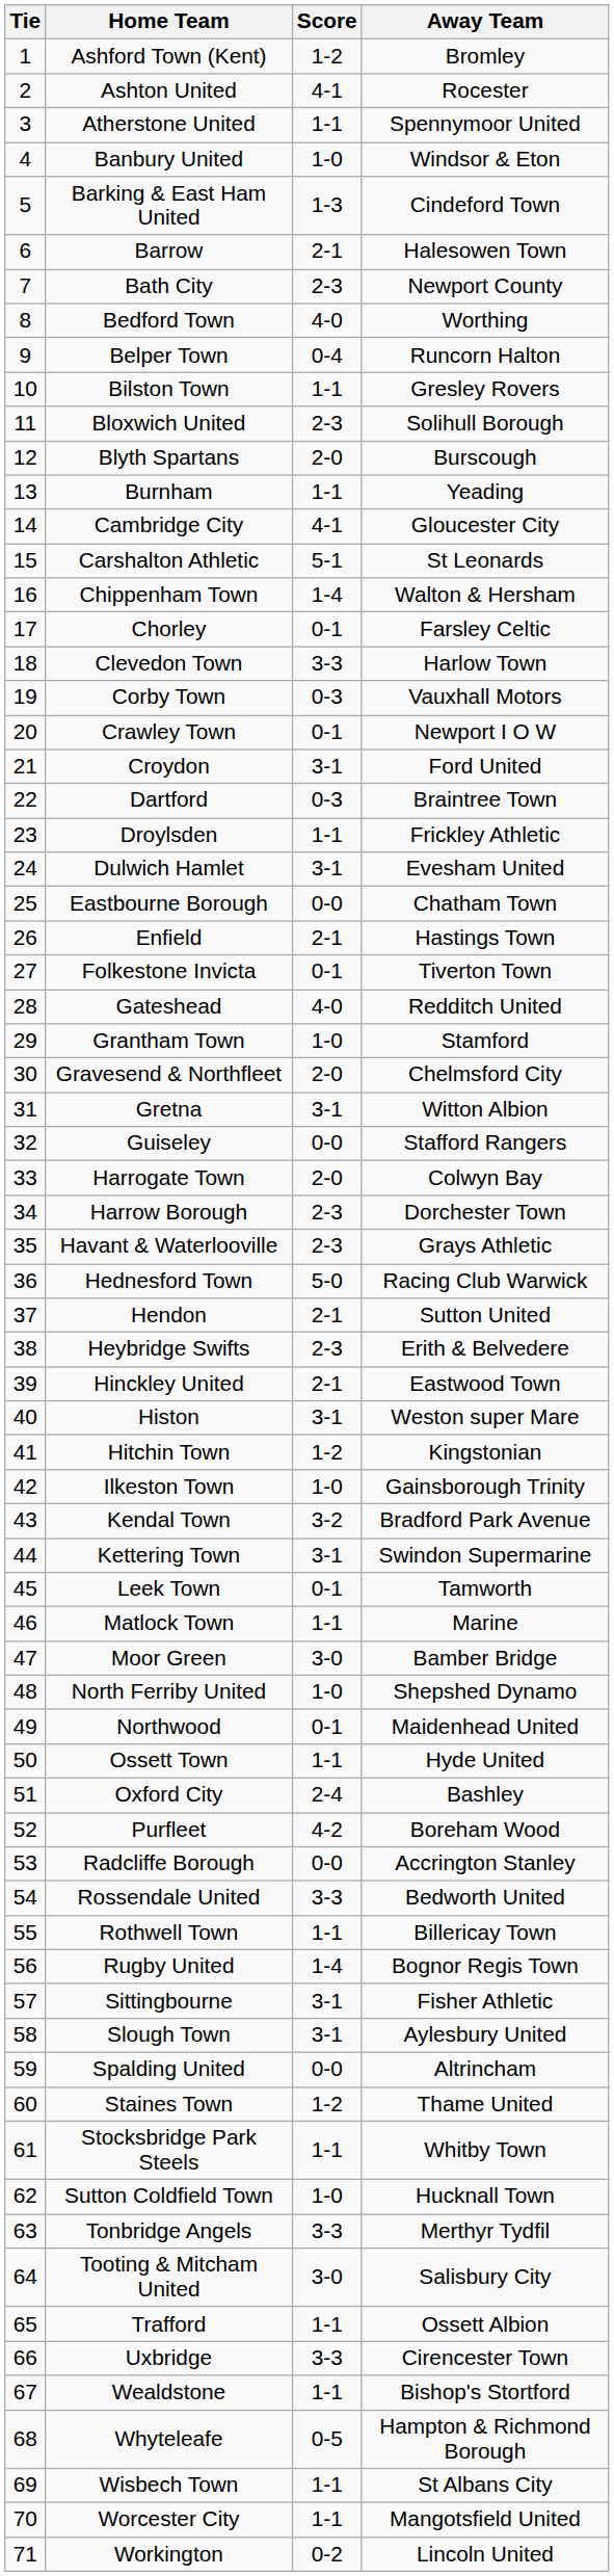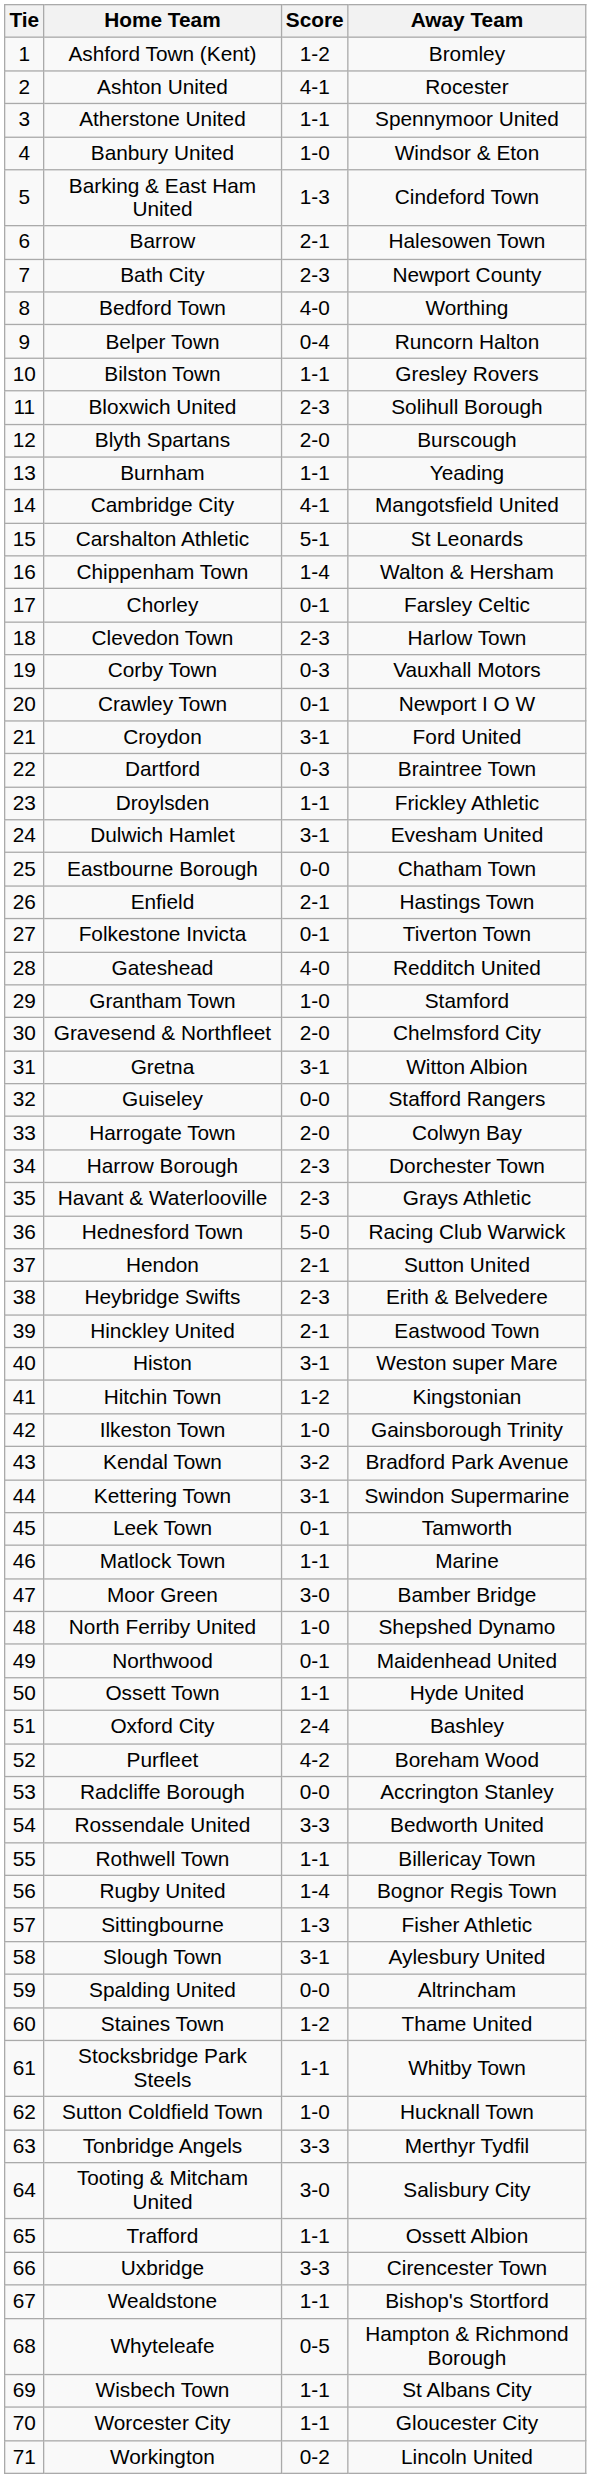Cambridge City | Away Team: Gloucester City -> Mangotsfield United
Clevedon Town | Score: 3-3 -> 2-3
Sittingbourne | Score: 3-1 -> 1-3
Worcester City | Away Team: Mangotsfield United -> Gloucester City
